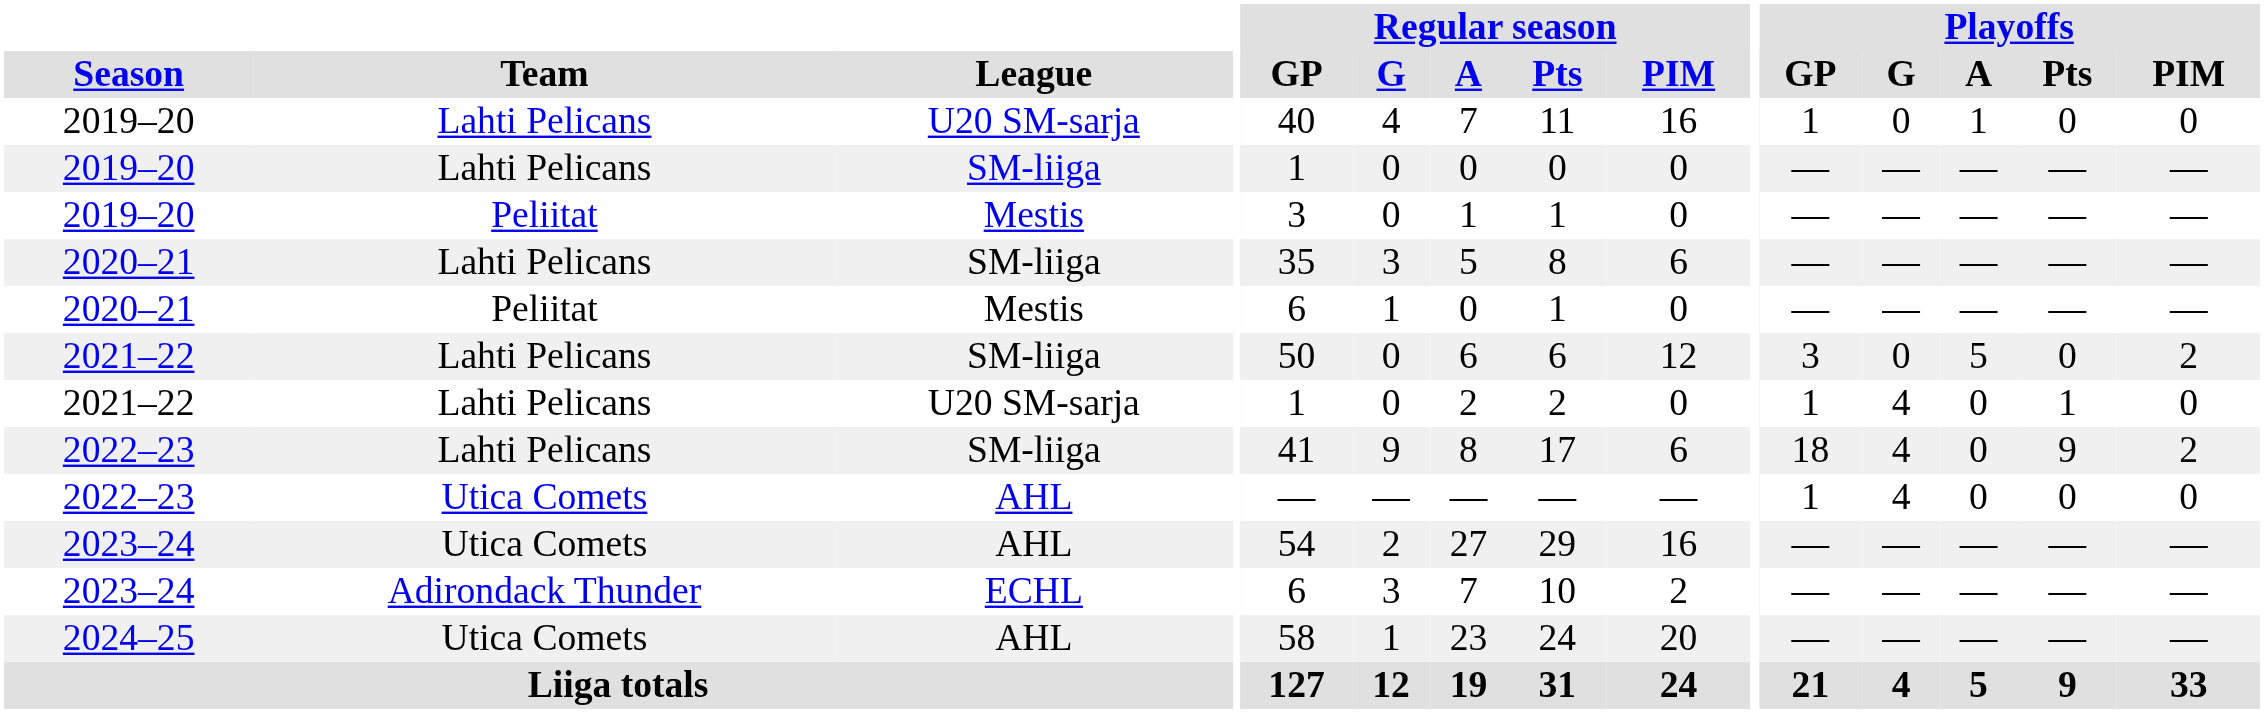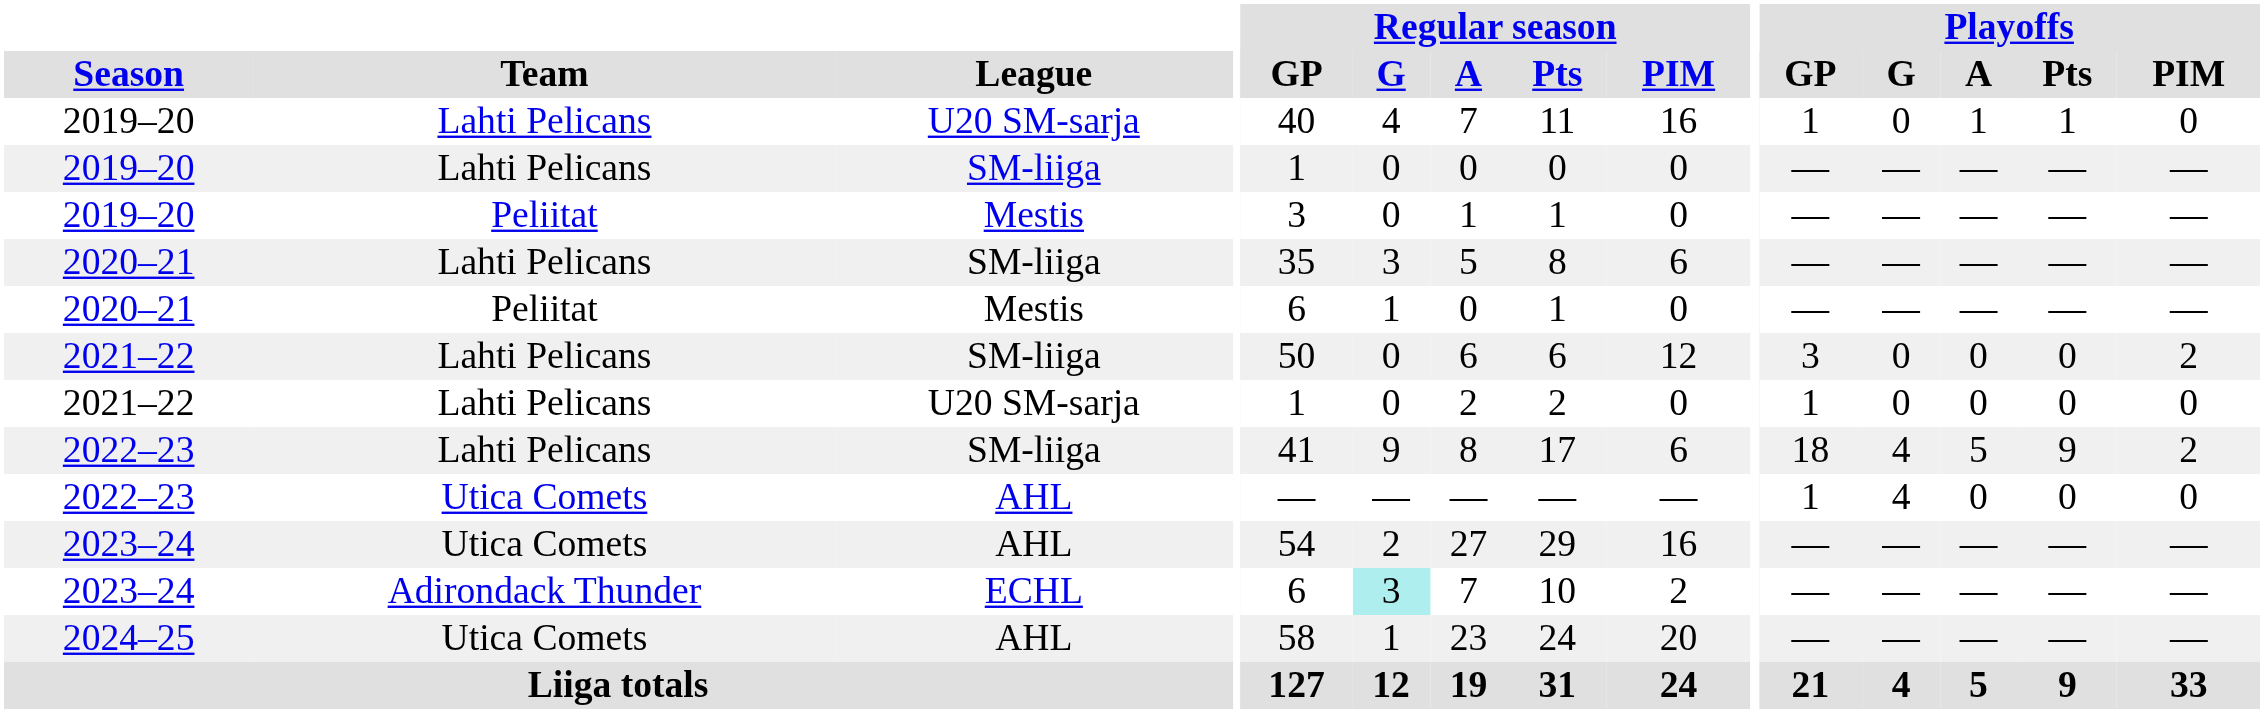2019–20 / U20 SM-sarja | Playoffs / Pts: 0 -> 1
2021–22 / SM-liiga | Playoffs / A: 5 -> 0
2021–22 / U20 SM-sarja | Playoffs / G: 4 -> 0
2021–22 / U20 SM-sarja | Playoffs / Pts: 1 -> 0
2022–23 / SM-liiga | Playoffs / A: 0 -> 5
2023–24 / ECHL | Regular season / G: no background -> paleturquoise background
